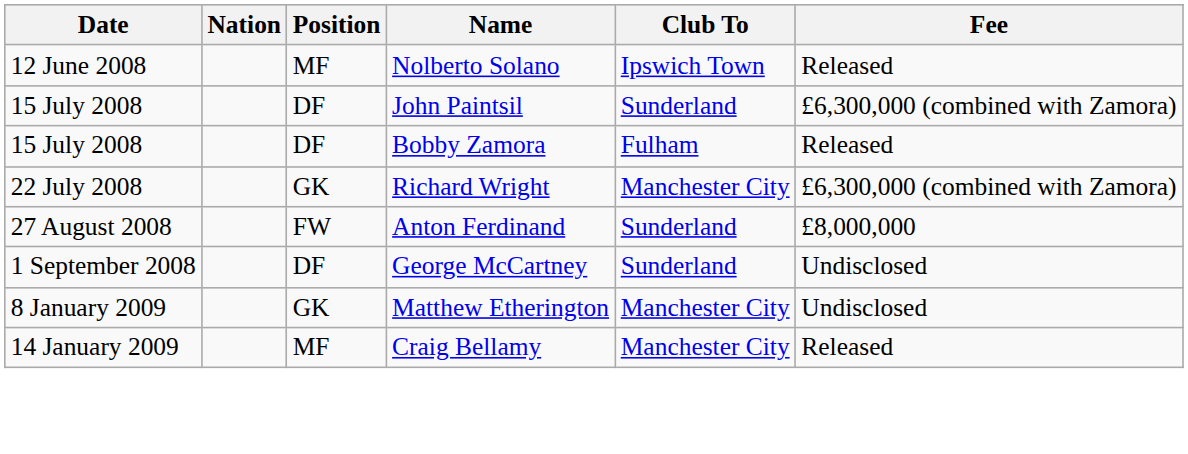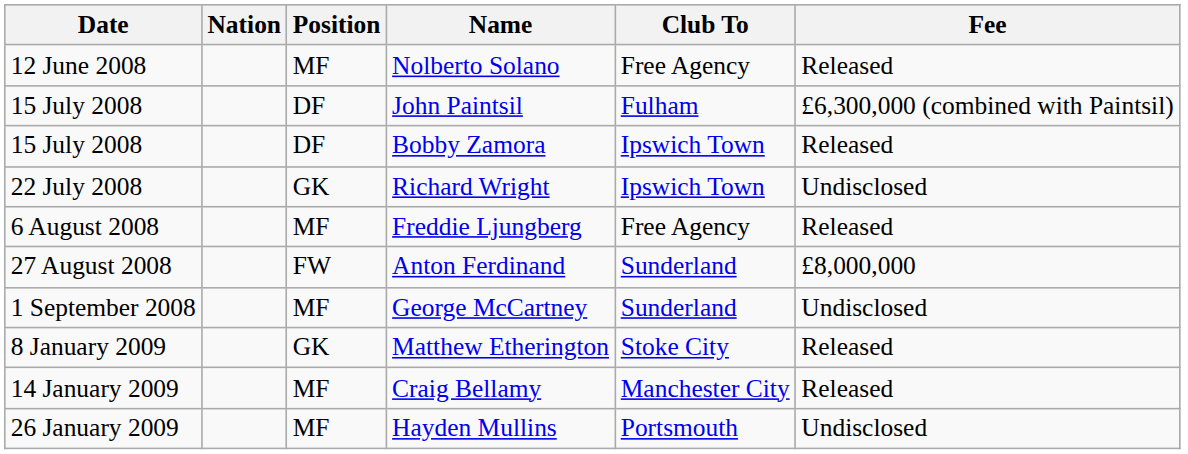Nolberto Solano | Club To: Ipswich Town -> Free Agency
John Paintsil | Club To: Sunderland -> Fulham
John Paintsil | Fee: £6,300,000 (combined with Zamora) -> £6,300,000 (combined with Paintsil)
Bobby Zamora | Club To: Fulham -> Ipswich Town
Richard Wright | Club To: Manchester City -> Ipswich Town
Richard Wright | Fee: £6,300,000 (combined with Zamora) -> Undisclosed
+ row: 6 August 2008 | MF | Freddie Ljungberg | Free Agency | Released
George McCartney | Position: DF -> MF
Matthew Etherington | Club To: Manchester City -> Stoke City
Matthew Etherington | Fee: Undisclosed -> Released
+ row: 26 January 2009 | MF | Hayden Mullins | Portsmouth | Undisclosed
